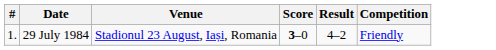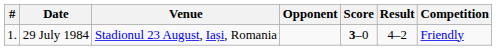+ column: Opponent
